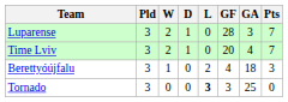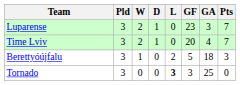Luparense | GF: 28 -> 23
Berettyóújfalu | GF: 4 -> 5
